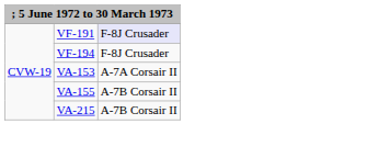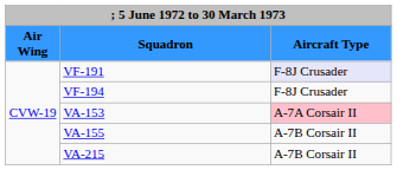+ row: Air Wing | Squadron | Aircraft Type
VA-153 | column 3: no background -> pink background
